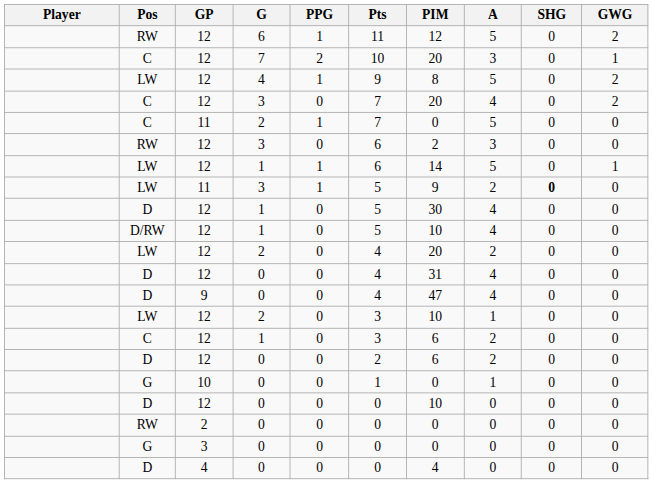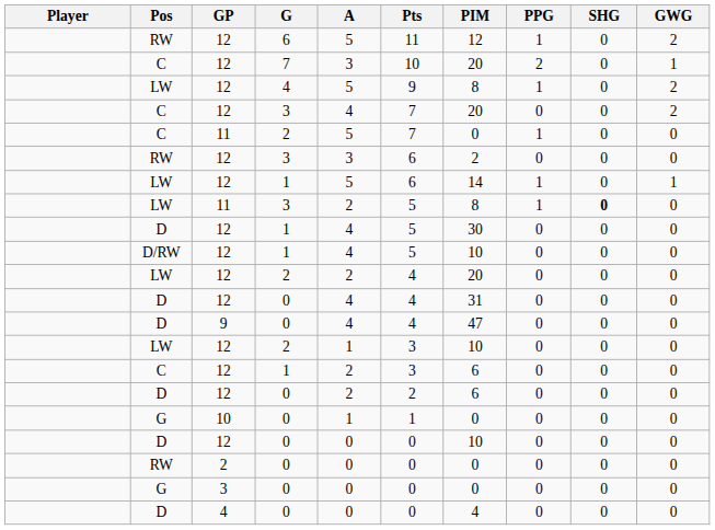columns swapped: A <-> PPG
11 / 3 | PIM: 9 -> 8
